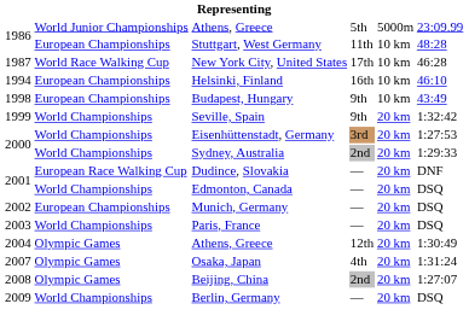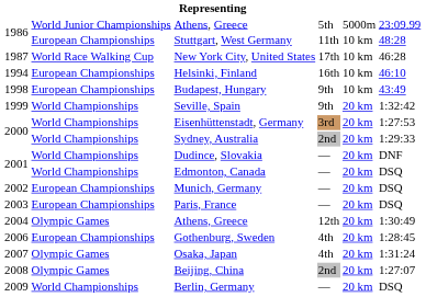Dudince, Slovakia | column 2: European Race Walking Cup -> World Championships
Paris, France | column 2: World Championships -> European Championships
+ row: 2006 | European Championships | Gothenburg, Sweden | 4th | 20 km | 1:28:45
